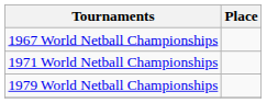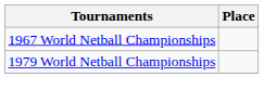- row: 1971 World Netball Championships
